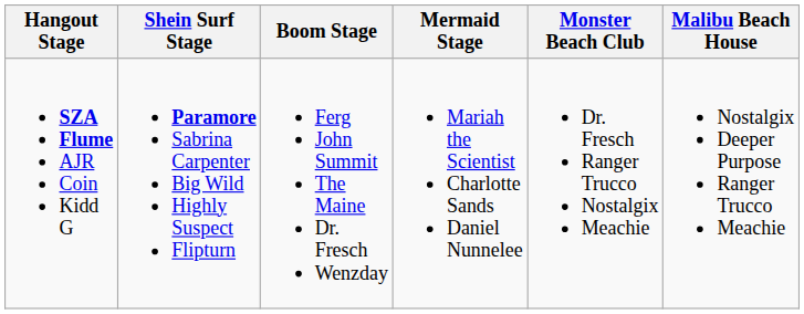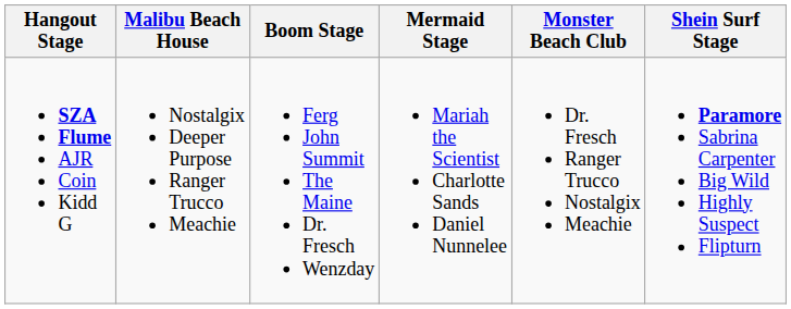columns swapped: Shein Surf Stage <-> Malibu Beach House
